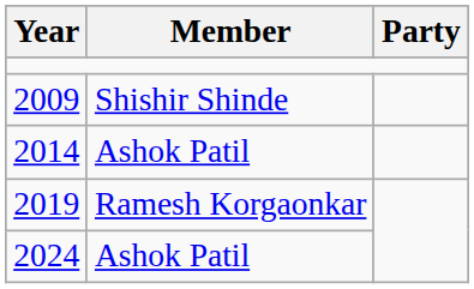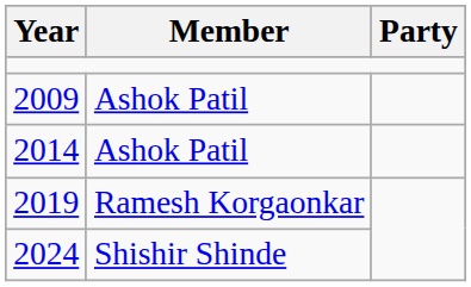2009 | Member: Shishir Shinde -> Ashok Patil
2024 | Member: Ashok Patil -> Shishir Shinde
